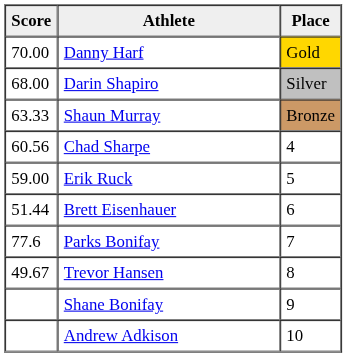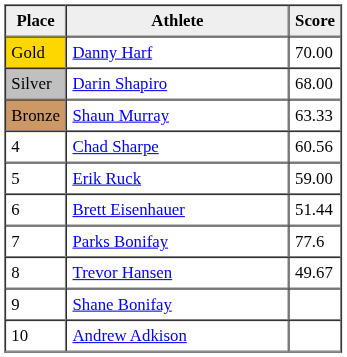columns swapped: Place <-> Score
